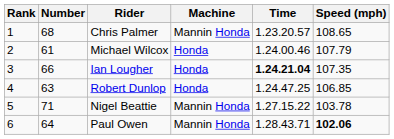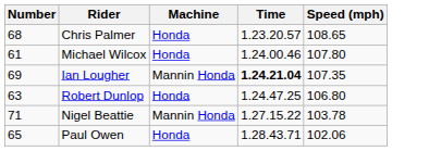- column: Rank | 1 | 2 | 3 | 4 | 5 | 6
Chris Palmer | Machine: Mannin Honda -> Honda
Michael Wilcox | Speed (mph): 107.79 -> 107.80
Ian Lougher | Number: 66 -> 69
Ian Lougher | Machine: Honda -> Mannin Honda
Robert Dunlop | Speed (mph): 106.85 -> 106.80
Paul Owen | Number: 64 -> 65
Paul Owen | Machine: Mannin Honda -> Honda
Paul Owen | Speed (mph): bold -> normal
